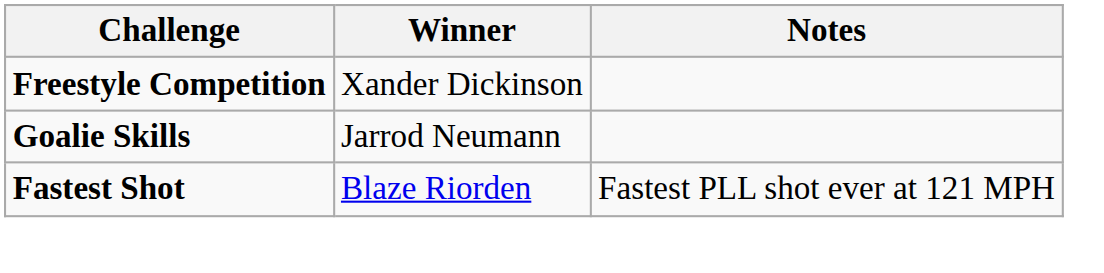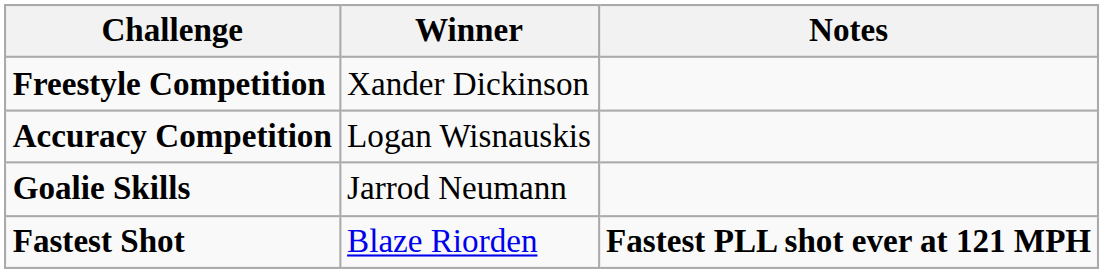+ row: Accuracy Competition | Logan Wisnauskis
Fastest Shot | Notes: normal -> bold
